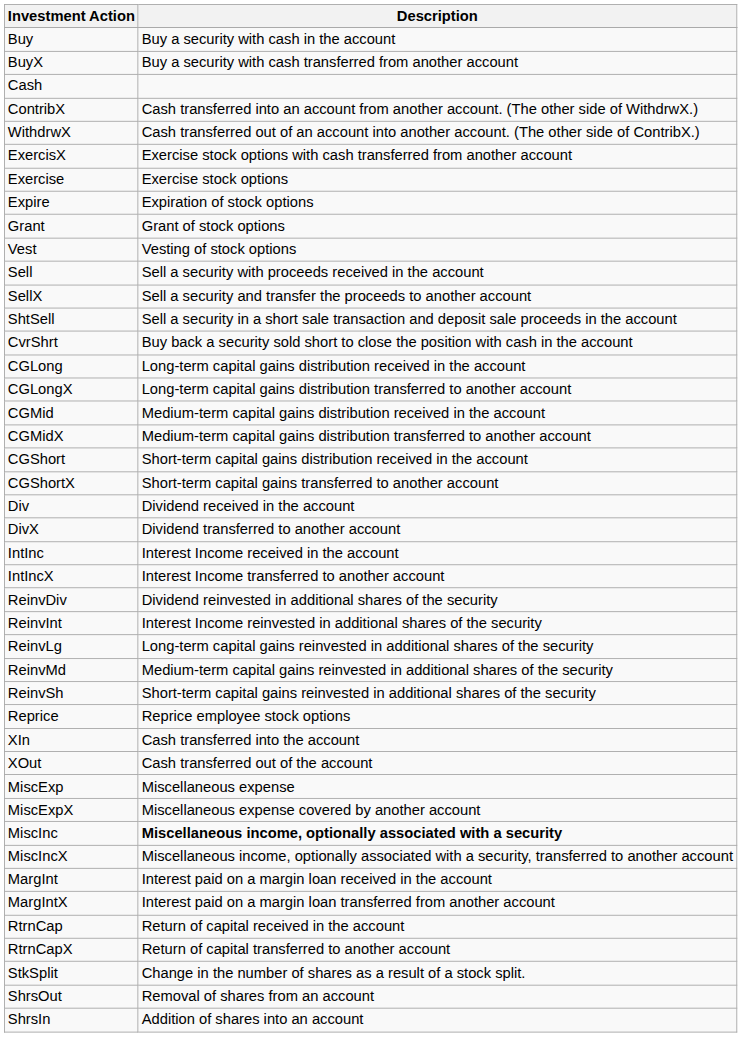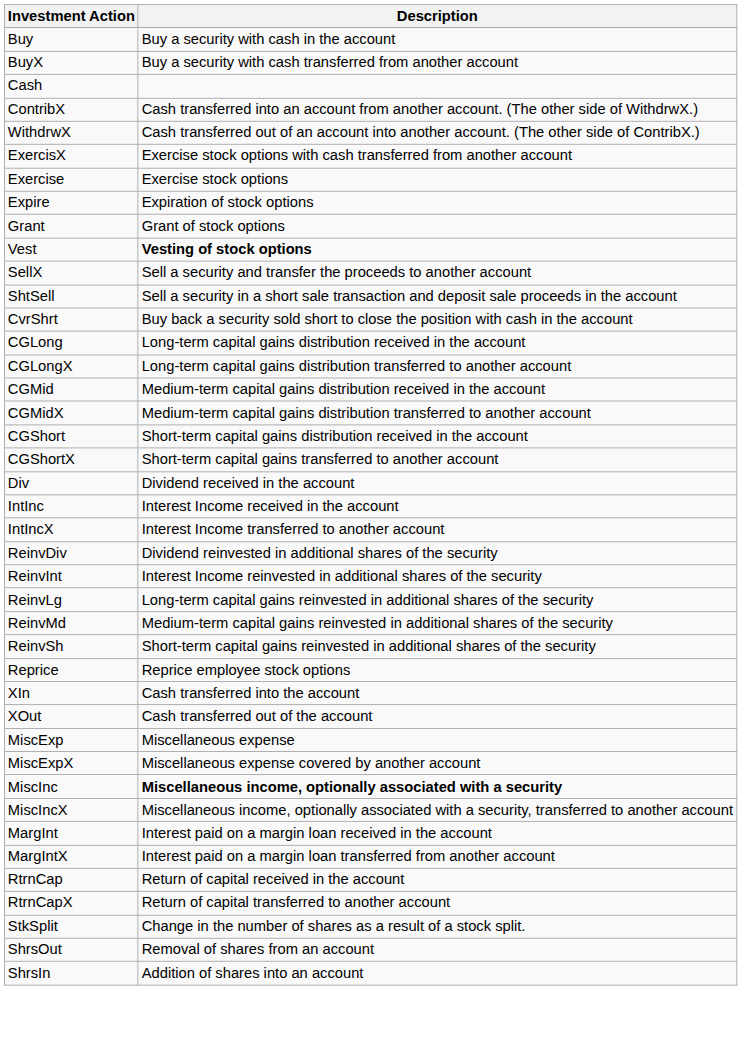Vest | Description: normal -> bold
- row: Sell | Sell a security with proceeds received in the account
- row: DivX | Dividend transferred to another account
